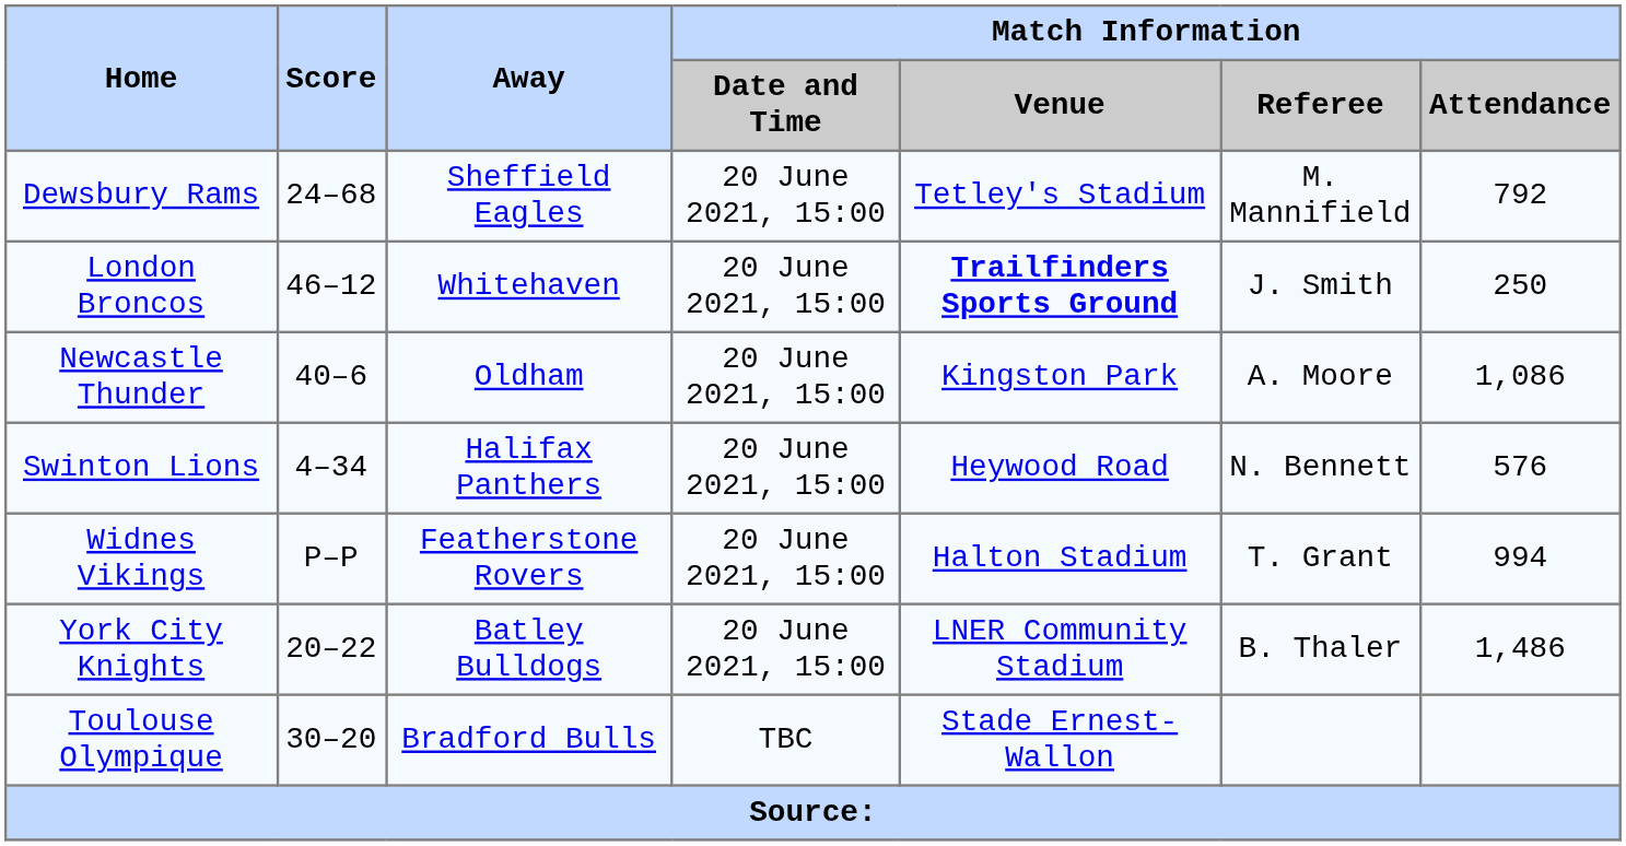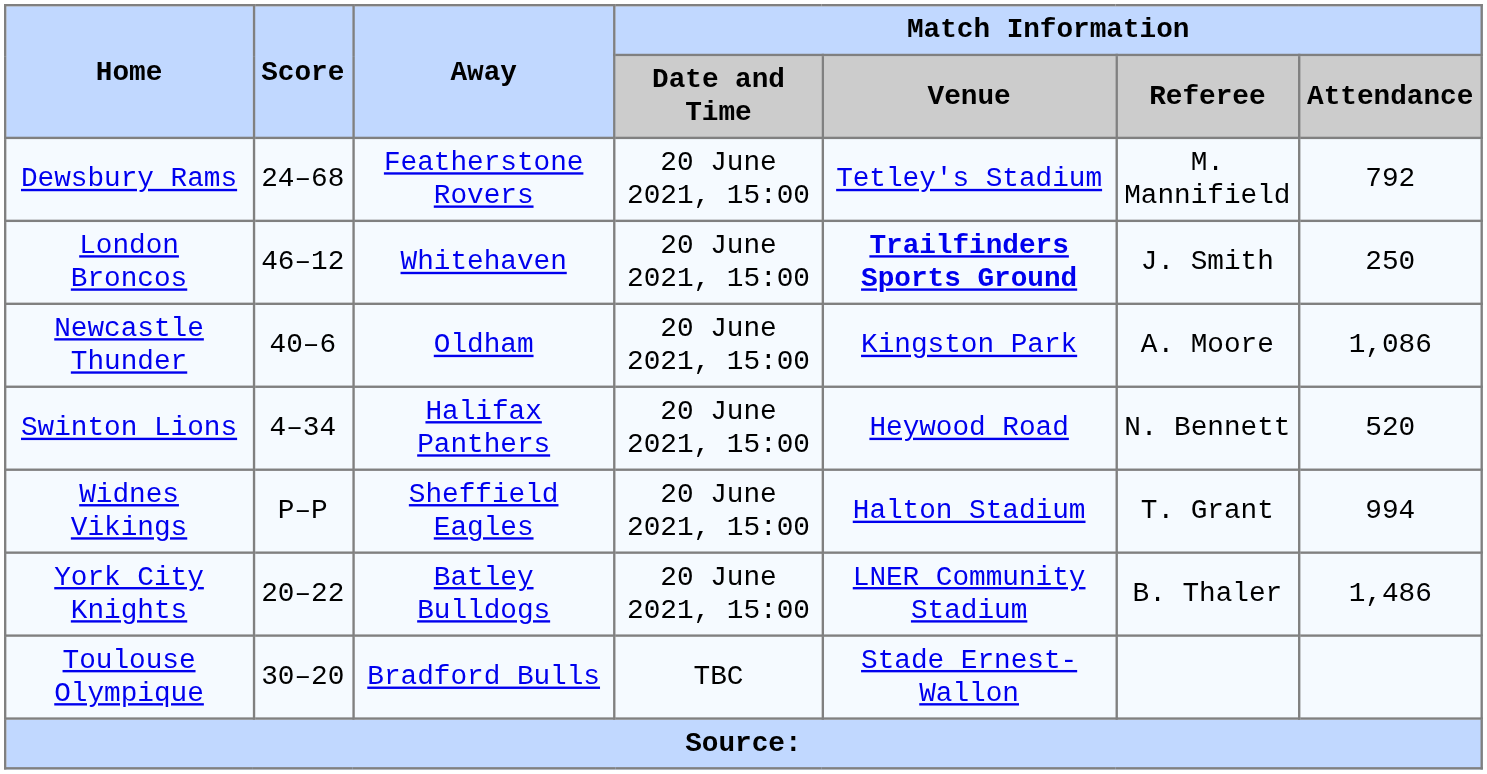Dewsbury Rams | Away: Sheffield Eagles -> Featherstone Rovers
Swinton Lions | Match Information / Attendance: 576 -> 520
Widnes Vikings | Away: Featherstone Rovers -> Sheffield Eagles
